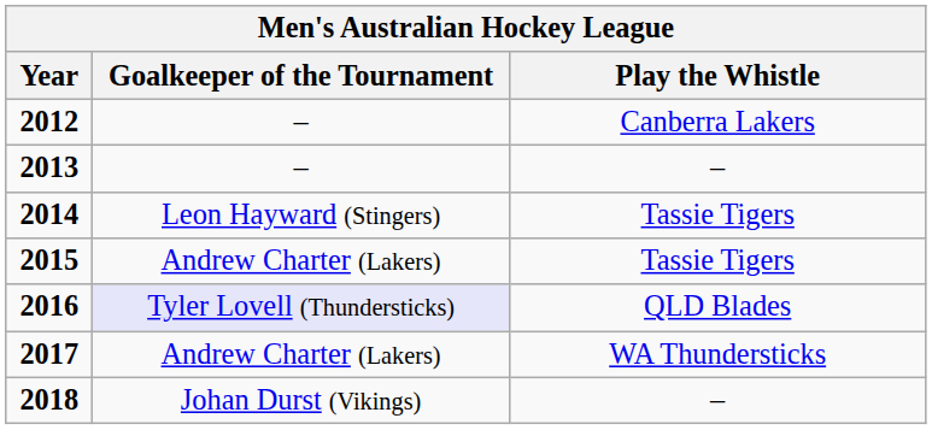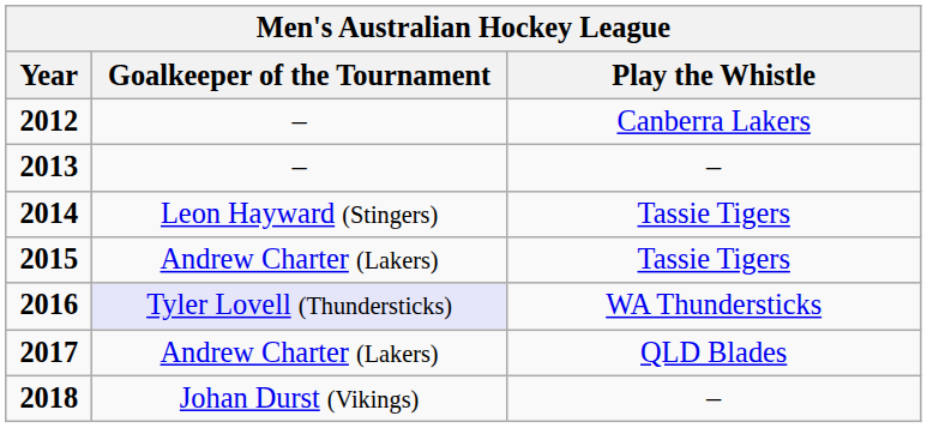2016 | Play the Whistle: QLD Blades -> WA Thundersticks
2017 | Play the Whistle: WA Thundersticks -> QLD Blades
